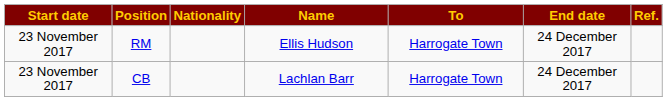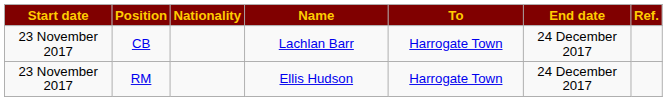rows swapped: CB <-> RM
